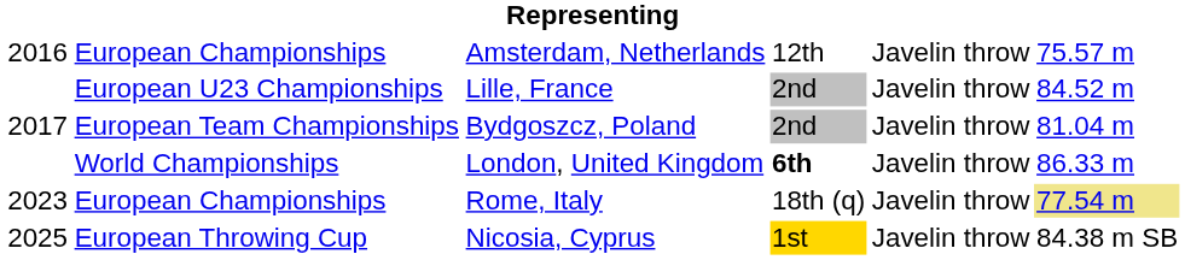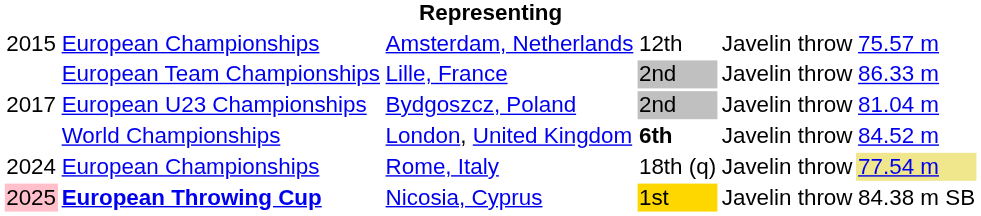Amsterdam, Netherlands | column 1: 2016 -> 2015
Lille, France | column 2: European U23 Championships -> European Team Championships
Lille, France | column 6: 84.52 m -> 86.33 m
Bydgoszcz, Poland | column 2: European Team Championships -> European U23 Championships
London, United Kingdom | column 6: 86.33 m -> 84.52 m
Rome, Italy | column 1: 2023 -> 2024
Nicosia, Cyprus | column 1: no background -> pink background
Nicosia, Cyprus | column 2: normal -> bold
